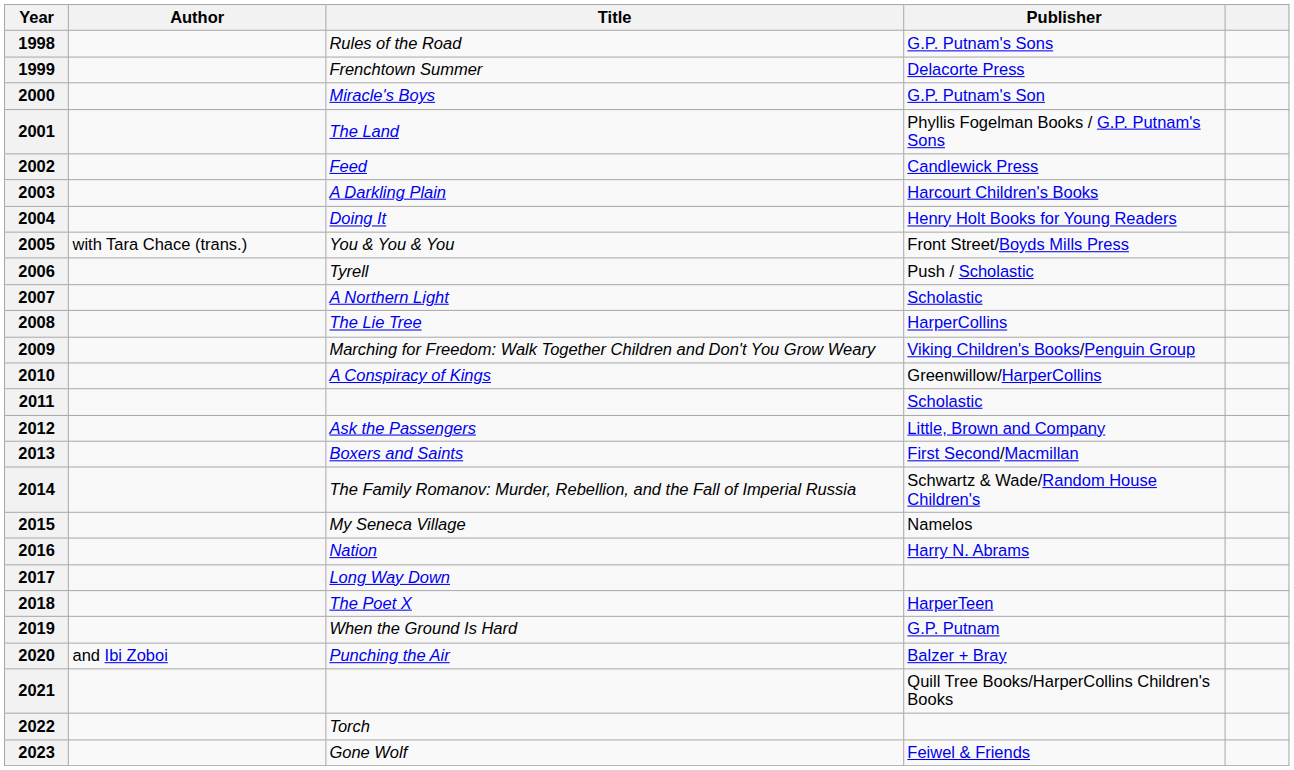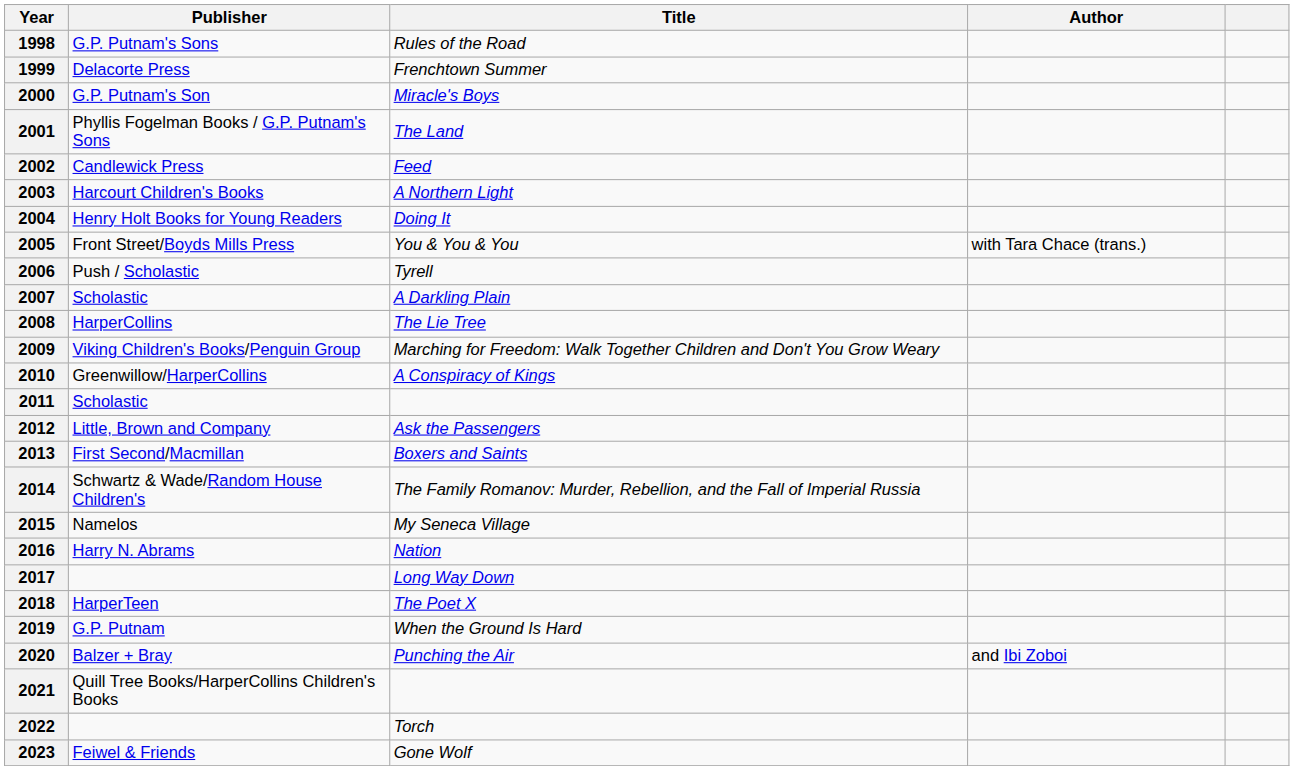columns swapped: Author <-> Publisher
2003 | Title: A Darkling Plain -> A Northern Light
2007 | Title: A Northern Light -> A Darkling Plain
